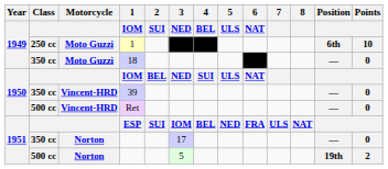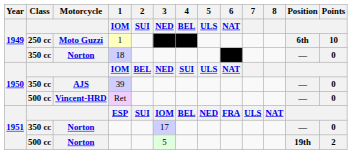18 | Motorcycle: Moto Guzzi -> Norton
39 | Motorcycle: Vincent-HRD -> AJS
